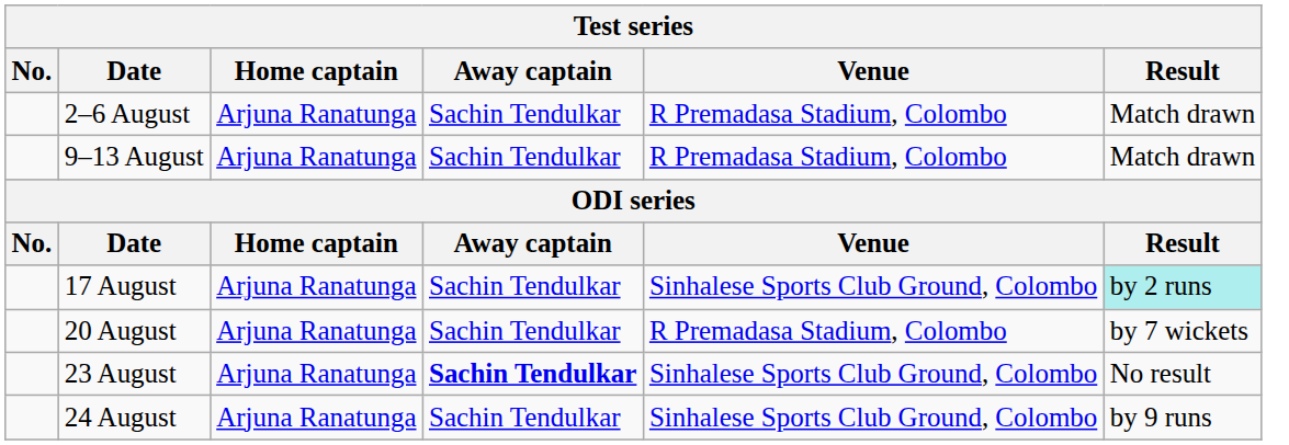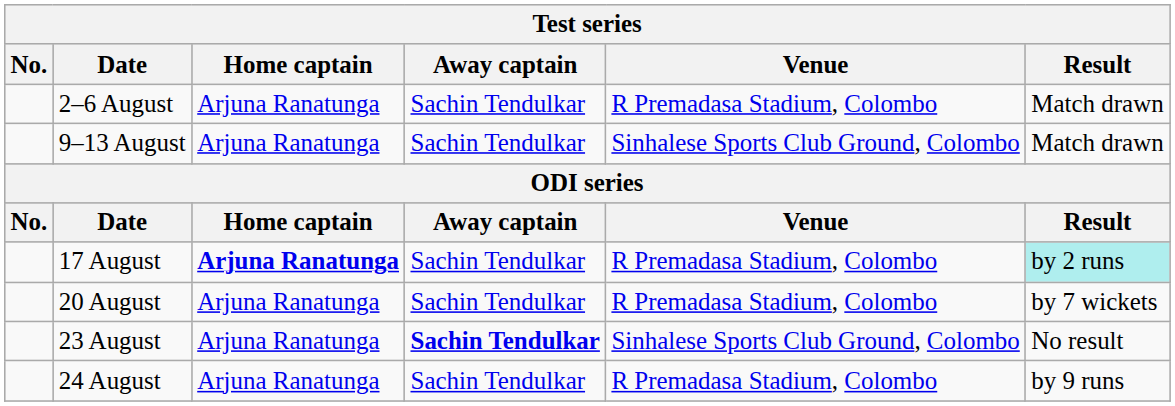9–13 August | Venue: R Premadasa Stadium, Colombo -> Sinhalese Sports Club Ground, Colombo
17 August | Home captain: normal -> bold
17 August | Venue: Sinhalese Sports Club Ground, Colombo -> R Premadasa Stadium, Colombo
24 August | Venue: Sinhalese Sports Club Ground, Colombo -> R Premadasa Stadium, Colombo
